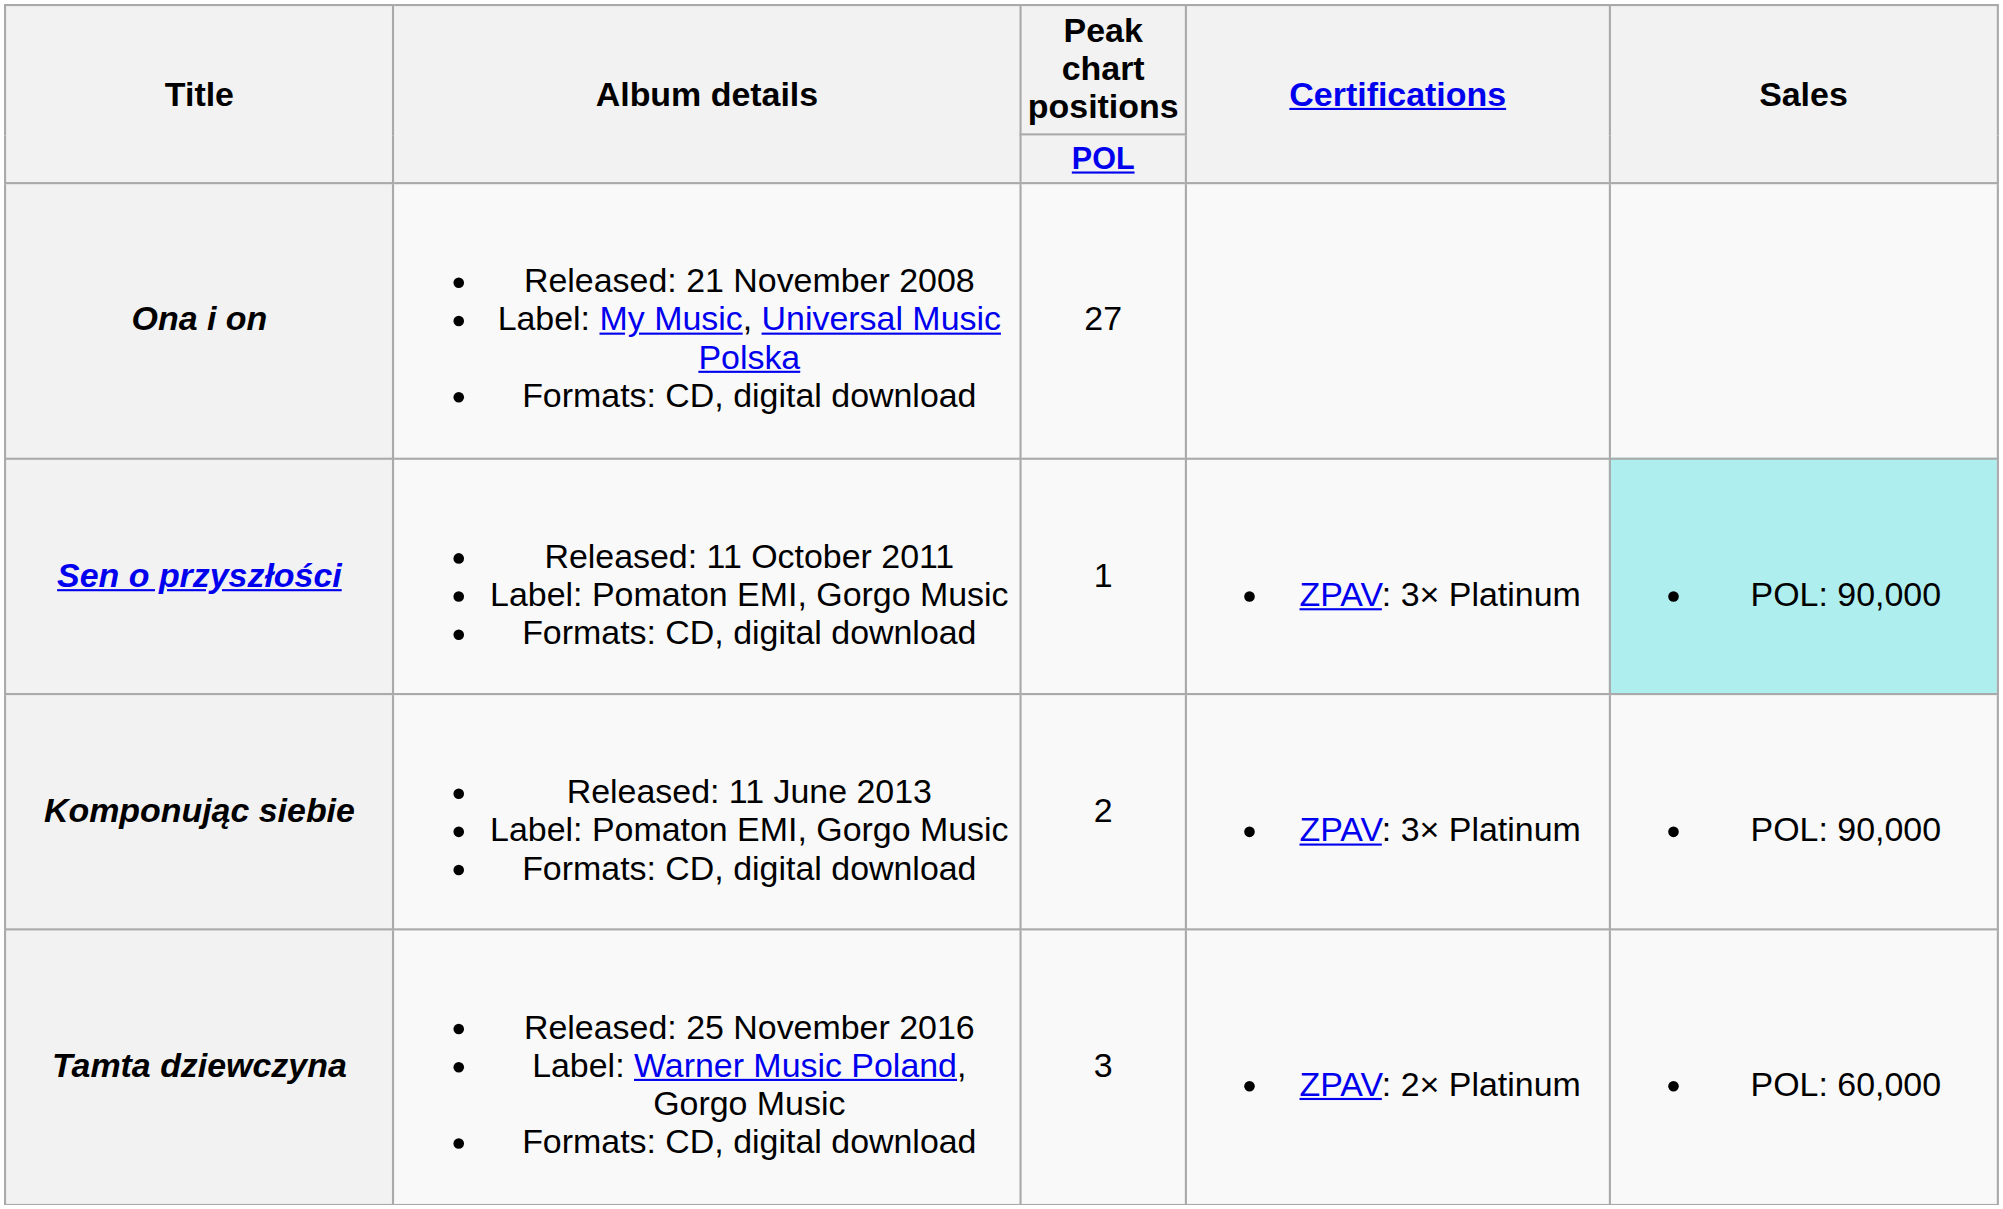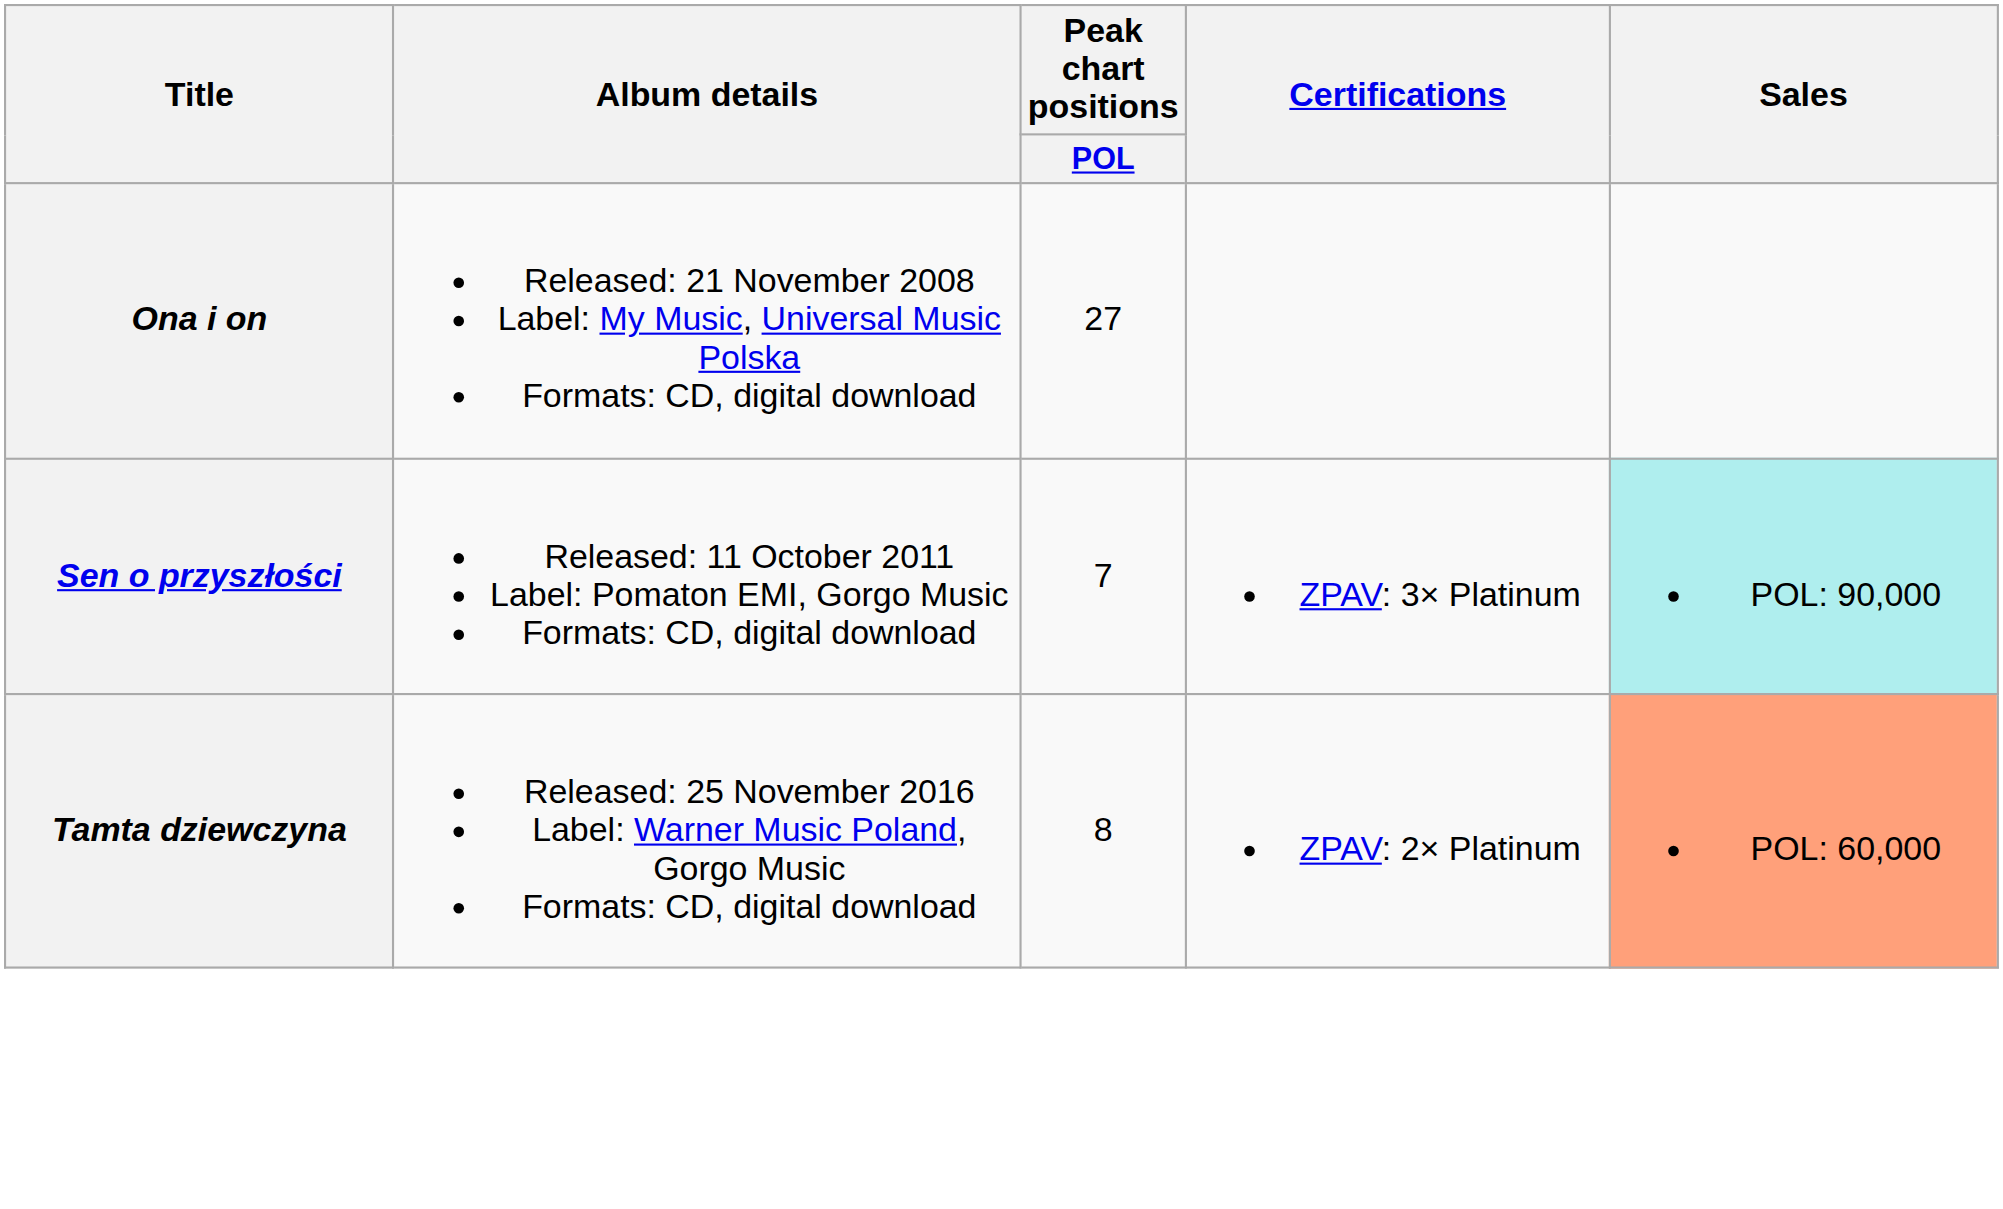Sen o przyszłości | Peak chart positions / POL: 1 -> 7
- row: Komponując siebie | Released: 11 June 2013 Label: Pomaton EMI, Gorgo Music Formats: CD, digital download | 2 | ZPAV: 3× Platinum | POL: 90,000
Tamta dziewczyna | Peak chart positions / POL: 3 -> 8
Tamta dziewczyna | Sales: no background -> lightsalmon background
